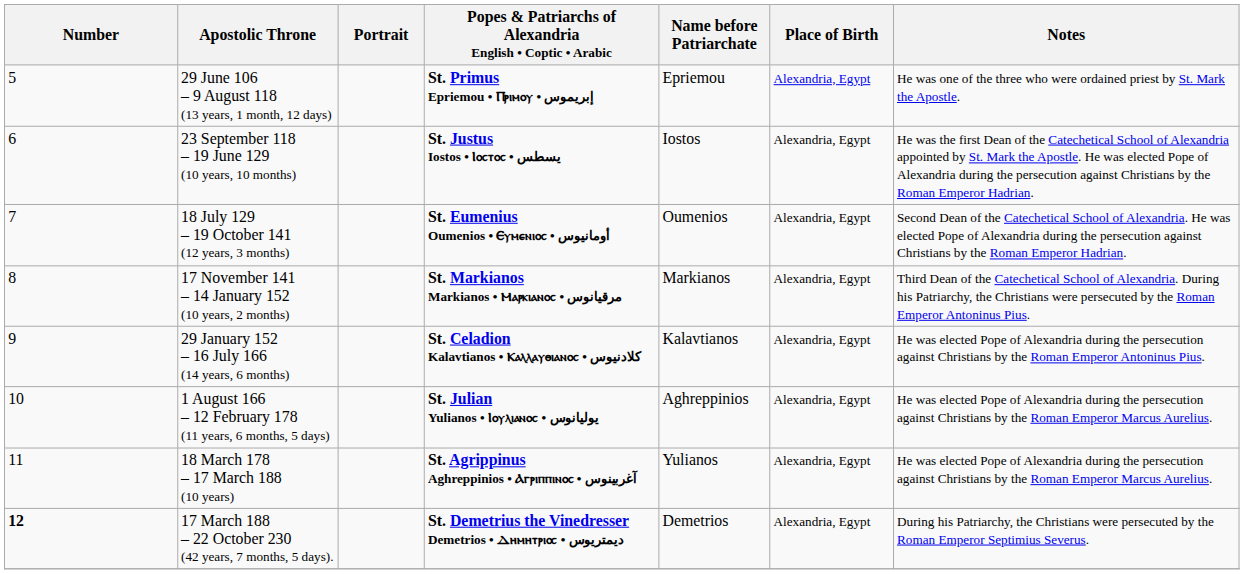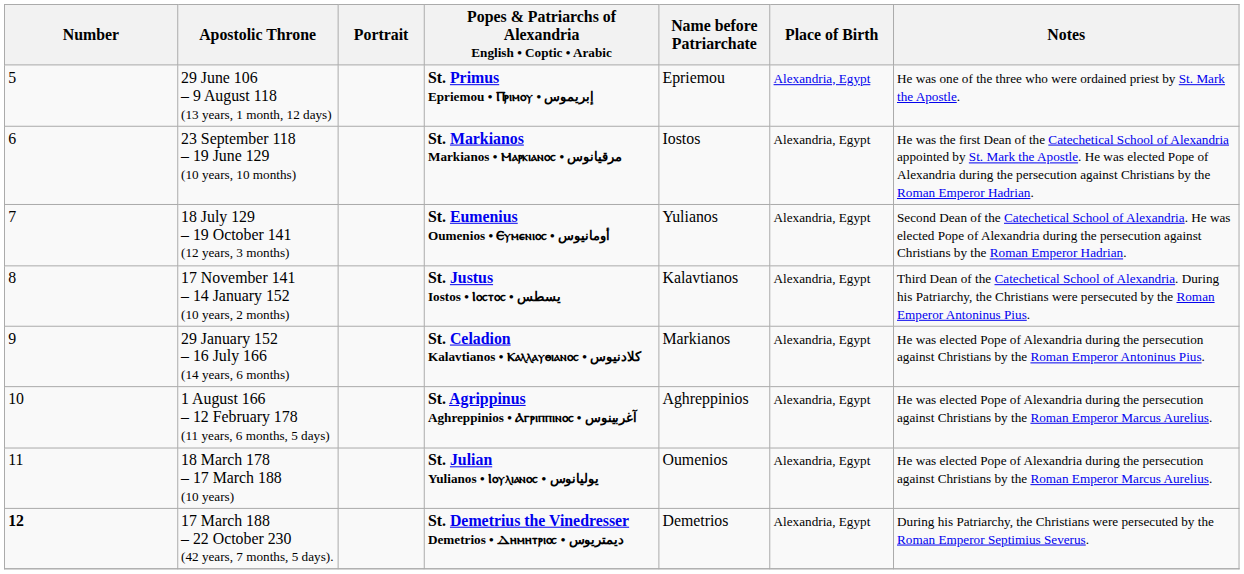23 September 118 – 19 June 129 (10 years, 10 months) | Popes & Patriarchs of Alexandria English • Coptic • Arabic: St. Justus Iostos • Ⲓⲟⲥⲧⲟⲥ • يسطس -> St. Markianos Markianos • Ⲙⲁⲣⲕⲓⲁⲛⲟⲥ • مرقيانوس
18 July 129 – 19 October 141 (12 years, 3 months) | Name before Patriarchate: Oumenios -> Yulianos
17 November 141 – 14 January 152 (10 years, 2 months) | Popes & Patriarchs of Alexandria English • Coptic • Arabic: St. Markianos Markianos • Ⲙⲁⲣⲕⲓⲁⲛⲟⲥ • مرقيانوس -> St. Justus Iostos • Ⲓⲟⲥⲧⲟⲥ • يسطس
17 November 141 – 14 January 152 (10 years, 2 months) | Name before Patriarchate: Markianos -> Kalavtianos
29 January 152 – 16 July 166 (14 years, 6 months) | Name before Patriarchate: Kalavtianos -> Markianos
1 August 166 – 12 February 178 (11 years, 6 months, 5 days) | Popes & Patriarchs of Alexandria English • Coptic • Arabic: St. Julian Yulianos • Ⲓⲟⲩⲗⲓⲁⲛⲟⲥ • يوليانوس -> St. Agrippinus Aghreppinios • Ⲁⲅⲣⲓⲡⲡⲓⲛⲟⲥ • آغربينوس
18 March 178 – 17 March 188 (10 years) | Popes & Patriarchs of Alexandria English • Coptic • Arabic: St. Agrippinus Aghreppinios • Ⲁⲅⲣⲓⲡⲡⲓⲛⲟⲥ • آغربينوس -> St. Julian Yulianos • Ⲓⲟⲩⲗⲓⲁⲛⲟⲥ • يوليانوس
18 March 178 – 17 March 188 (10 years) | Name before Patriarchate: Yulianos -> Oumenios
